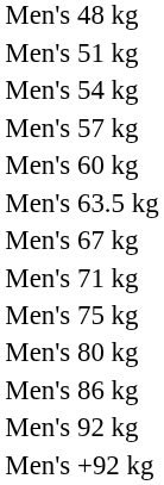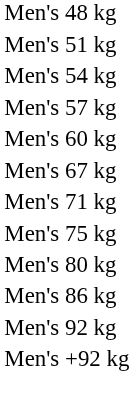- row: Men's 63.5 kg
